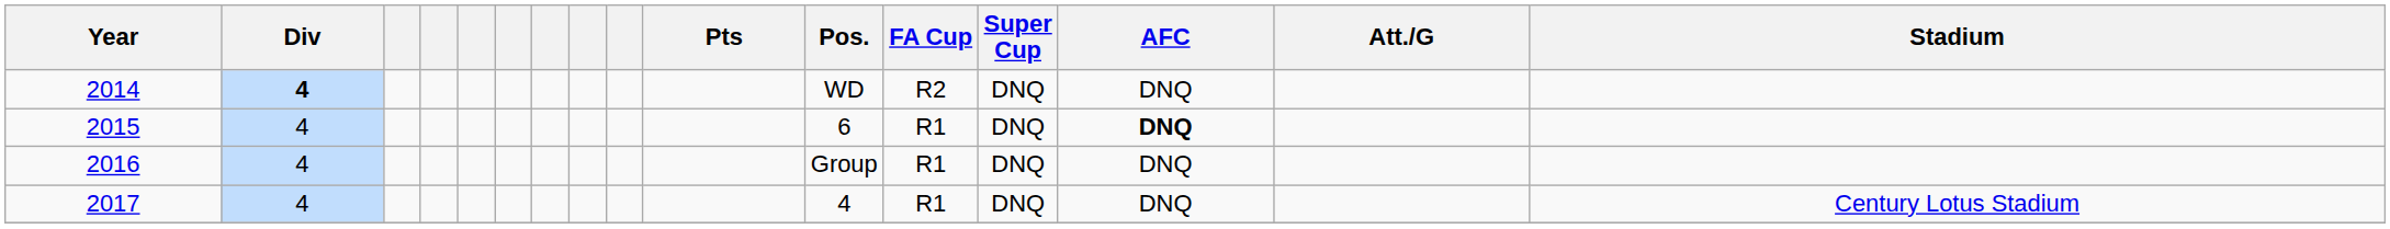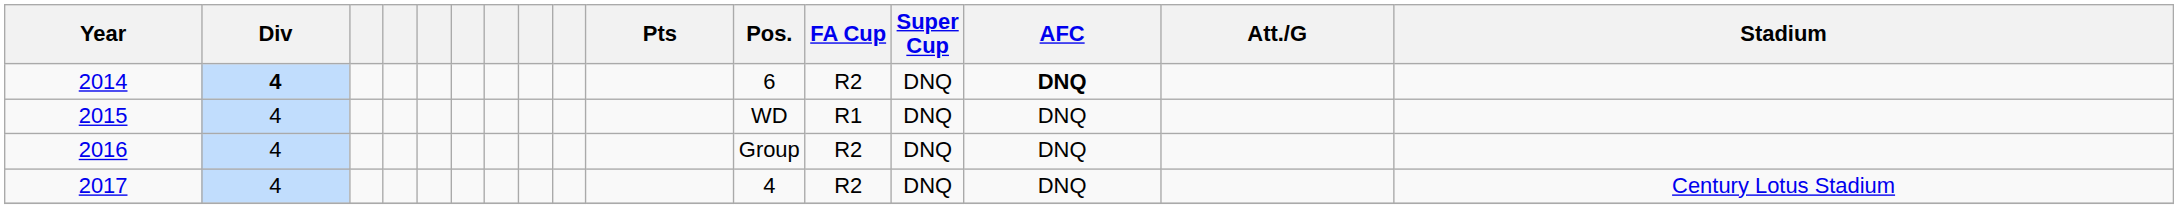2014 | Pos.: WD -> 6
2014 | AFC: normal -> bold
2015 | Pos.: 6 -> WD
2015 | AFC: bold -> normal
2016 | FA Cup: R1 -> R2
2017 | FA Cup: R1 -> R2
